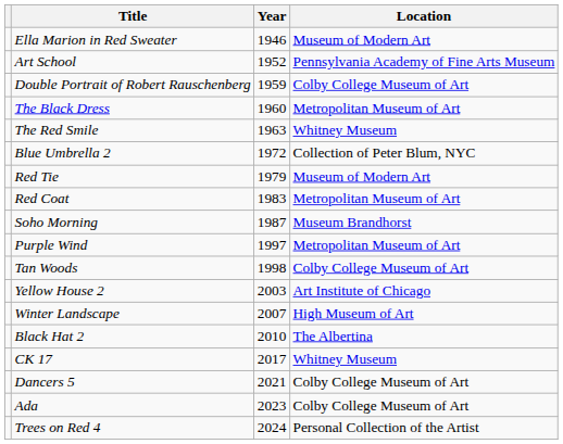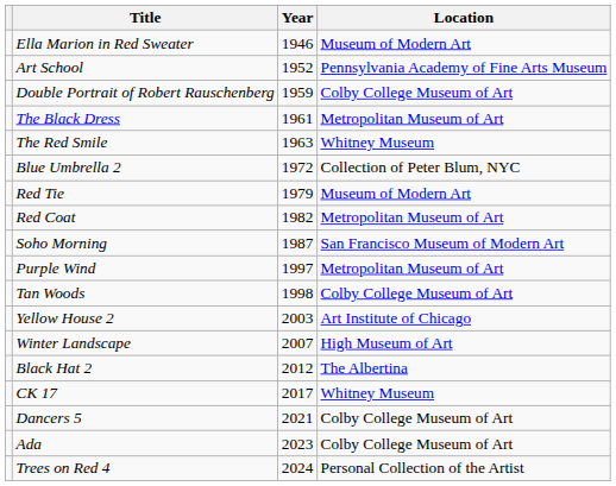The Black Dress | Year: 1960 -> 1961
Red Coat | Year: 1983 -> 1982
Soho Morning | Location: Museum Brandhorst -> San Francisco Museum of Modern Art
Black Hat 2 | Year: 2010 -> 2012
